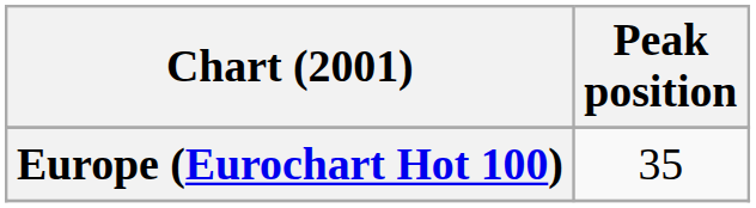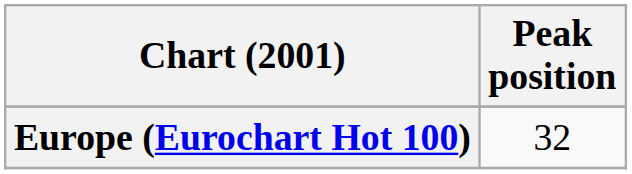Europe (Eurochart Hot 100) | Peak position: 35 -> 32
